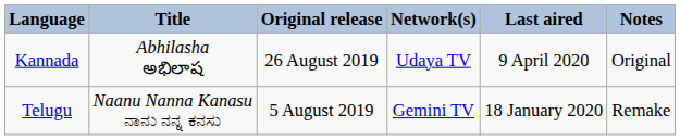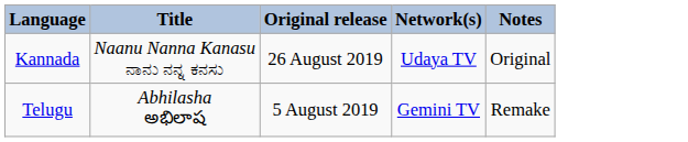- column: Last aired | 9 April 2020 | 18 January 2020
Kannada | Title: Abhilasha అభిలాష -> Naanu Nanna Kanasu ನಾನು ನನ್ನ ಕನಸು
Telugu | Title: Naanu Nanna Kanasu ನಾನು ನನ್ನ ಕನಸು -> Abhilasha అభిలాష
